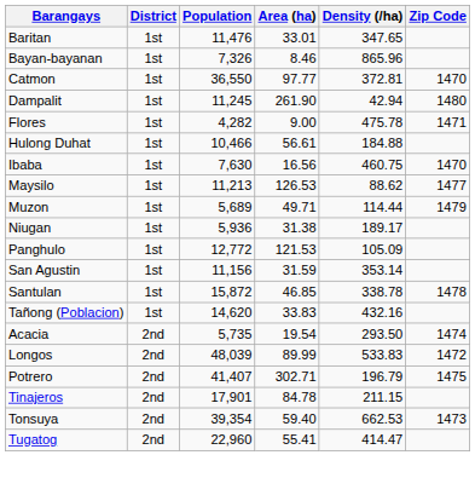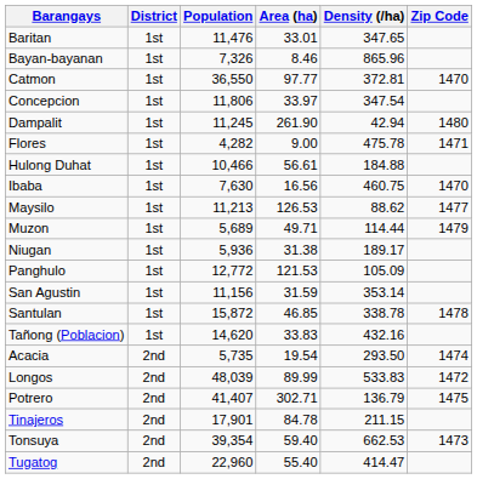+ row: Concepcion | 1st | 11,806 | 33.97 | 347.54
Potrero | Density (/ha): 196.79 -> 136.79
Tugatog | Area (ha): 55.41 -> 55.40
